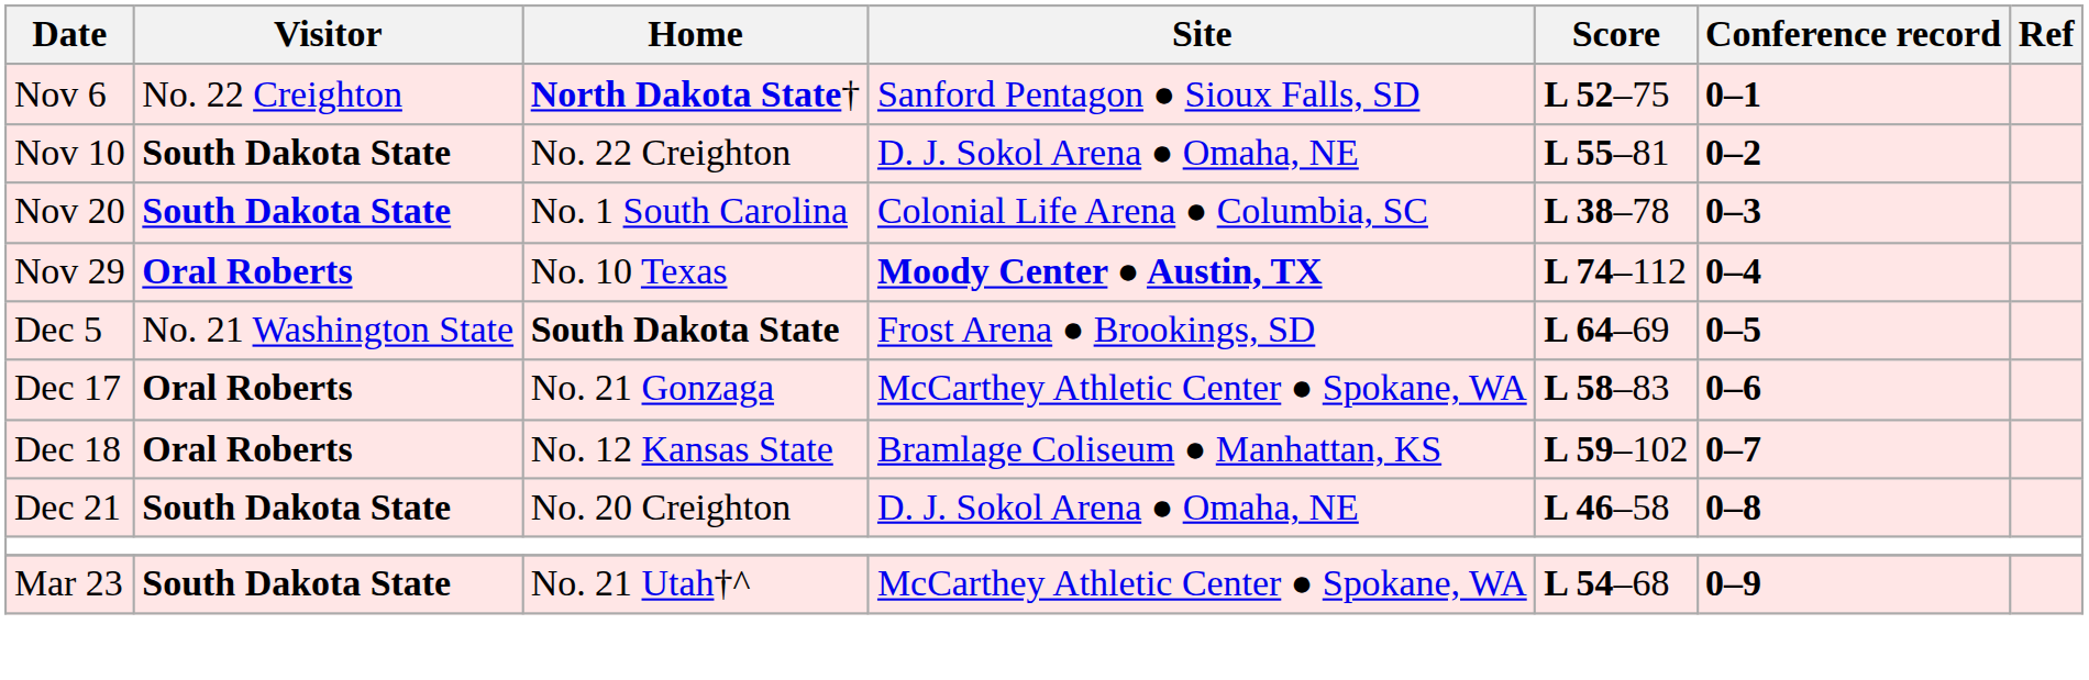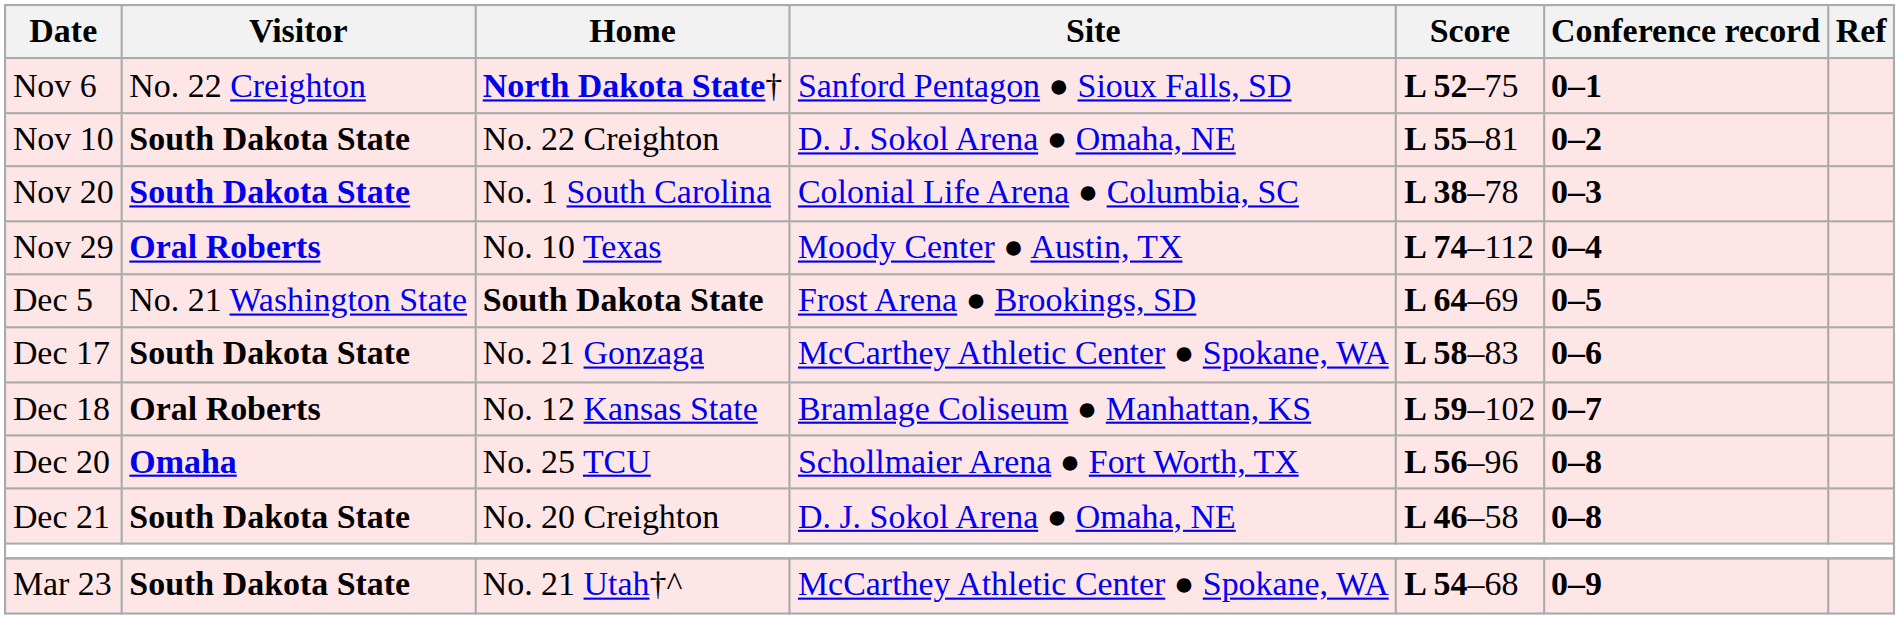Nov 29 | Site: bold -> normal
Dec 17 | Visitor: Oral Roberts -> South Dakota State
+ row: Dec 20 | Omaha | No. 25 TCU | Schollmaier Arena ● Fort Worth, TX | L 56–96 | 0–8
